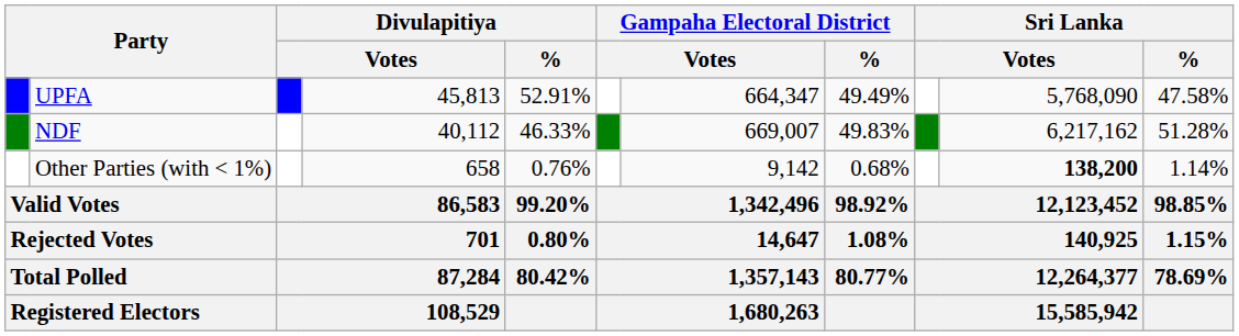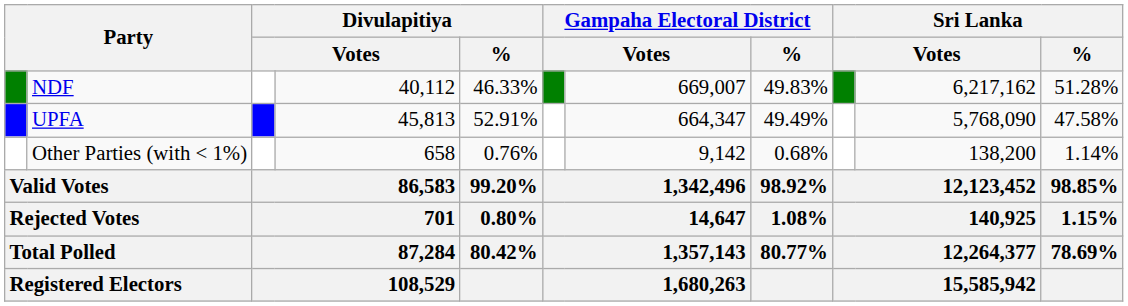rows swapped: UPFA <-> NDF
Other Parties (with < 1%) | column 10: bold -> normal
